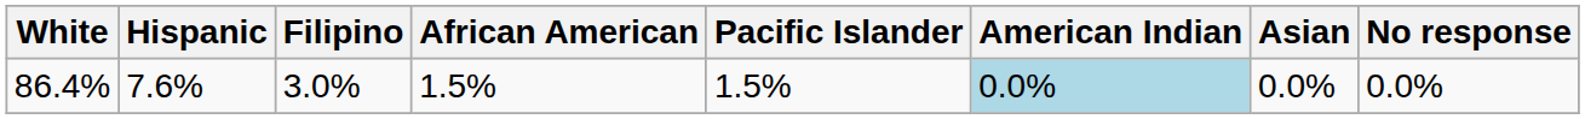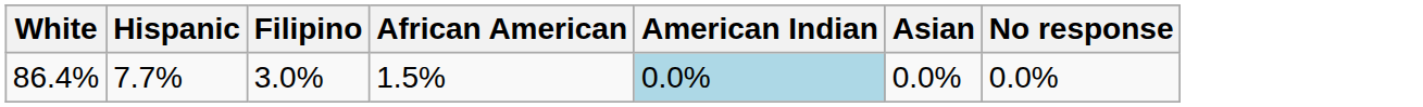- column: Pacific Islander | 1.5%
86.4% | Hispanic: 7.6% -> 7.7%
